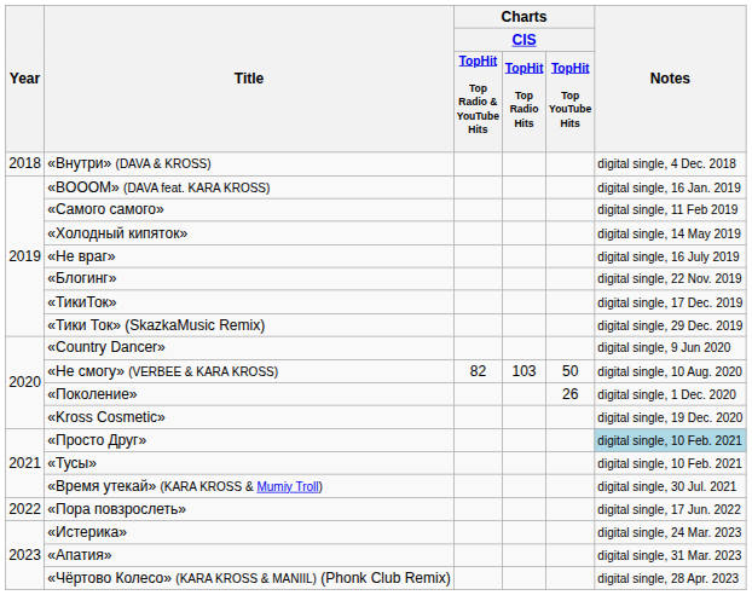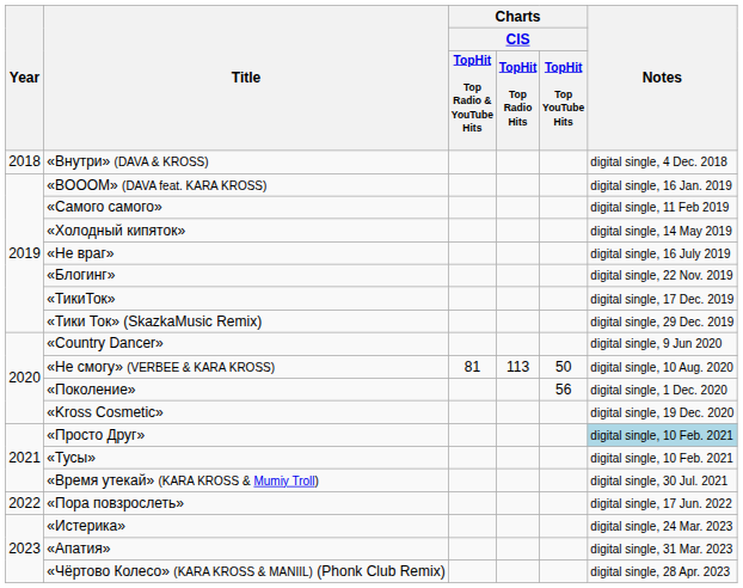«Не смогу» (VERBEE & KARA KROSS) | Charts / CIS / TopHit Top Radio & YouTube Hits: 82 -> 81
«Не смогу» (VERBEE & KARA KROSS) | Charts / CIS / TopHit Top Radio Hits: 103 -> 113
«Поколение» | Charts / CIS / TopHit Top YouTube Hits: 26 -> 56
